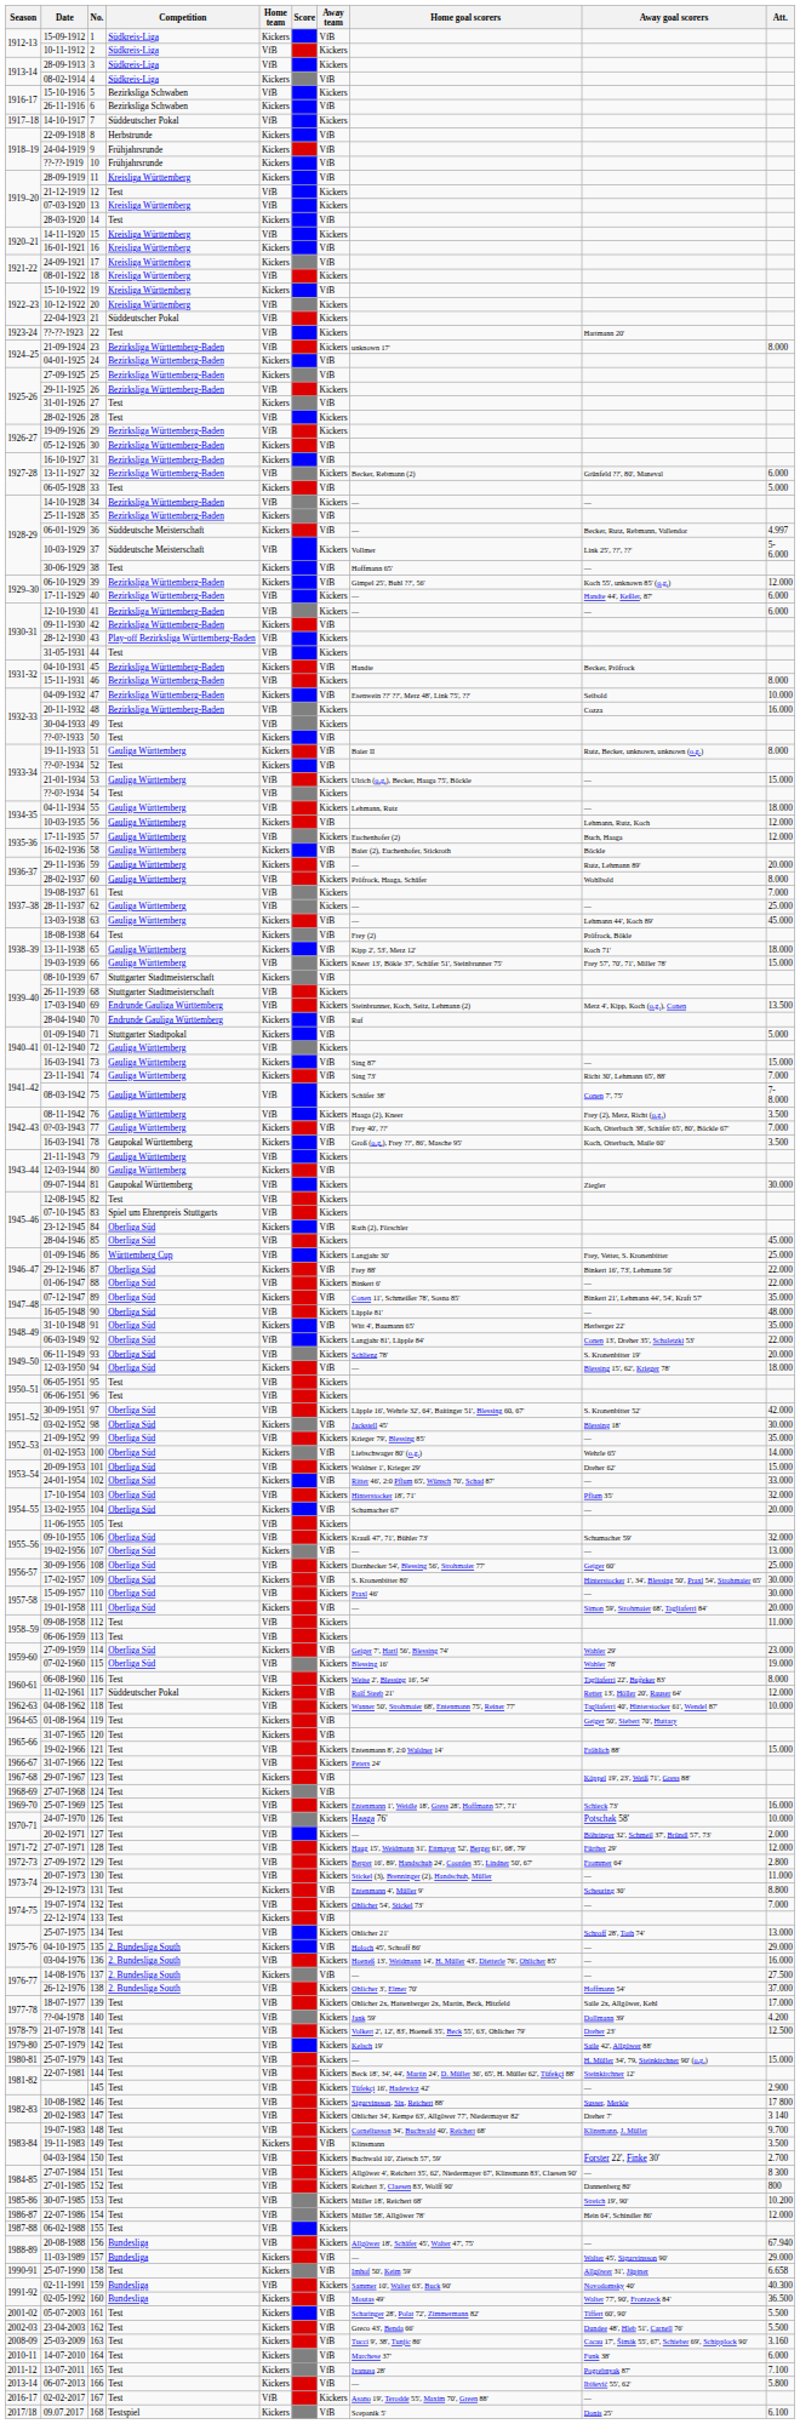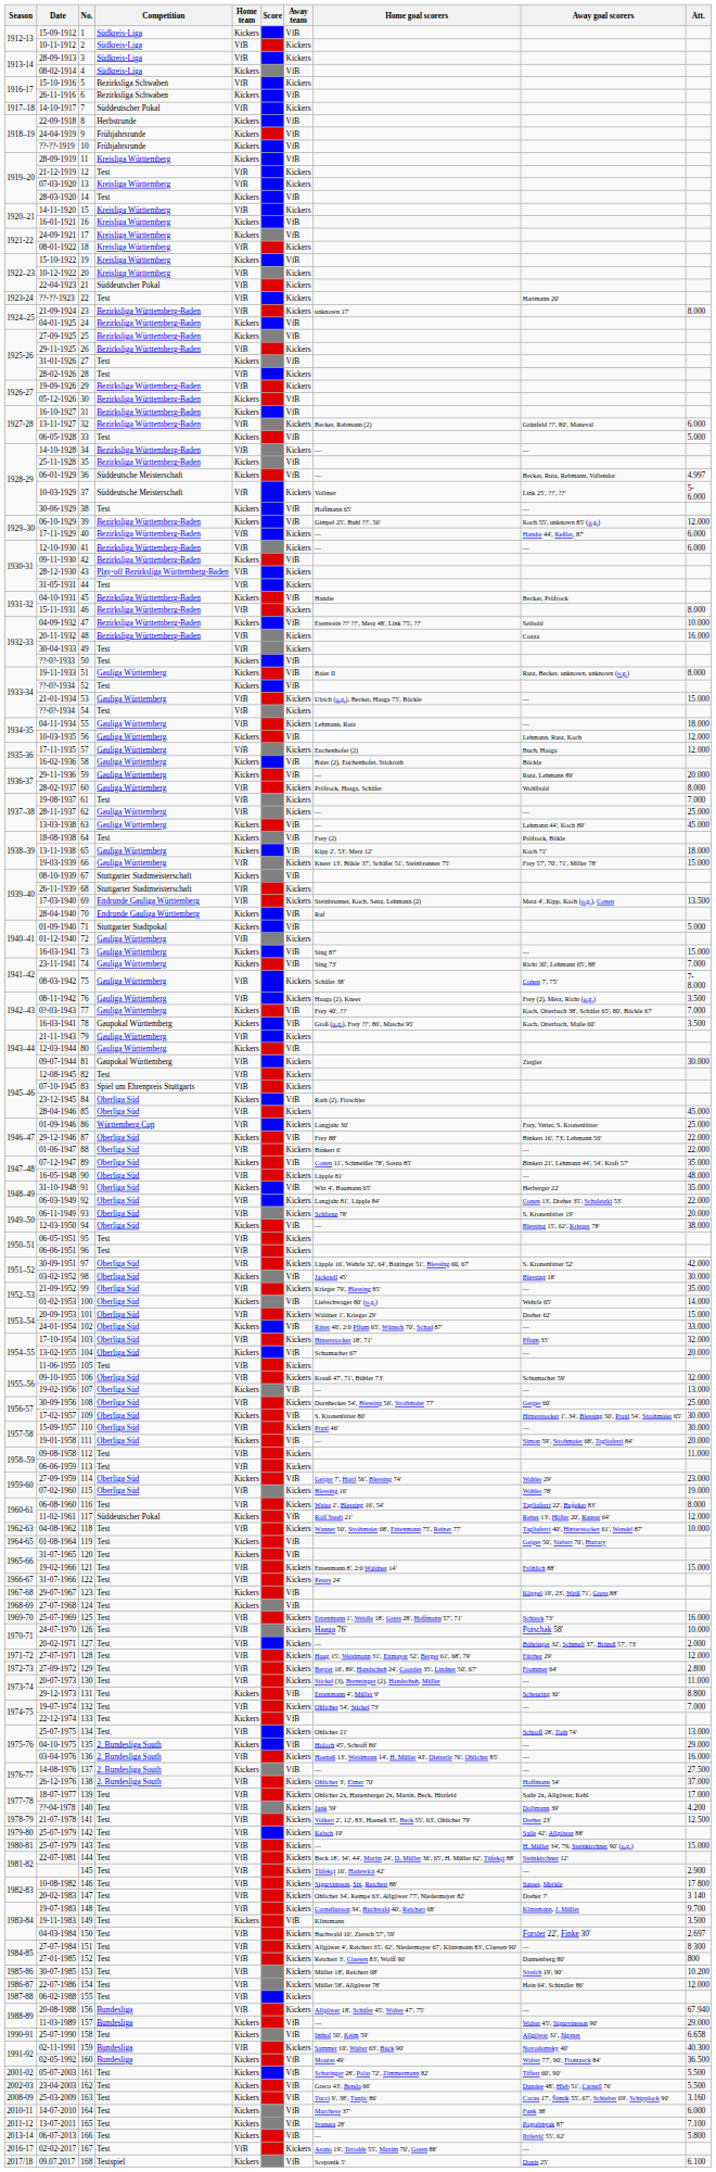94 | Att.: 18.000 -> 38.000
150 | Att.: 2.700 -> 2.697
